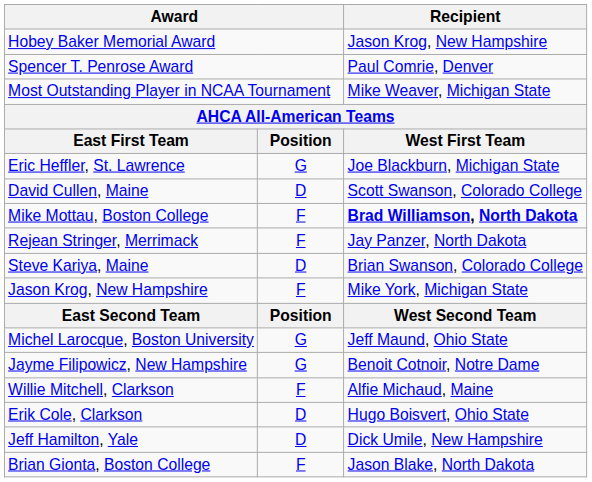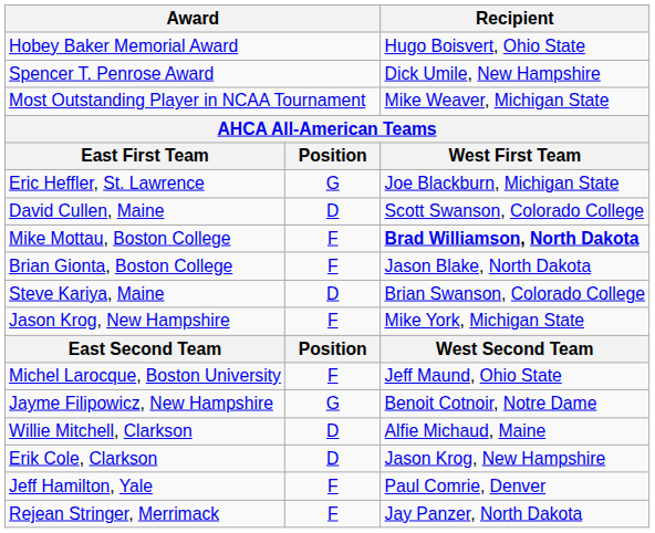Hobey Baker Memorial Award | Recipient: Jason Krog, New Hampshire -> Hugo Boisvert, Ohio State
Spencer T. Penrose Award | Recipient: Paul Comrie, Denver -> Dick Umile, New Hampshire
rows swapped: Brian Gionta, Boston College <-> Rejean Stringer, Merrimack
Michel Larocque, Boston University | column 2: G -> F
Willie Mitchell, Clarkson | column 2: F -> D
Erik Cole, Clarkson | Recipient: Hugo Boisvert, Ohio State -> Jason Krog, New Hampshire
Jeff Hamilton, Yale | column 2: D -> F
Jeff Hamilton, Yale | Recipient: Dick Umile, New Hampshire -> Paul Comrie, Denver
